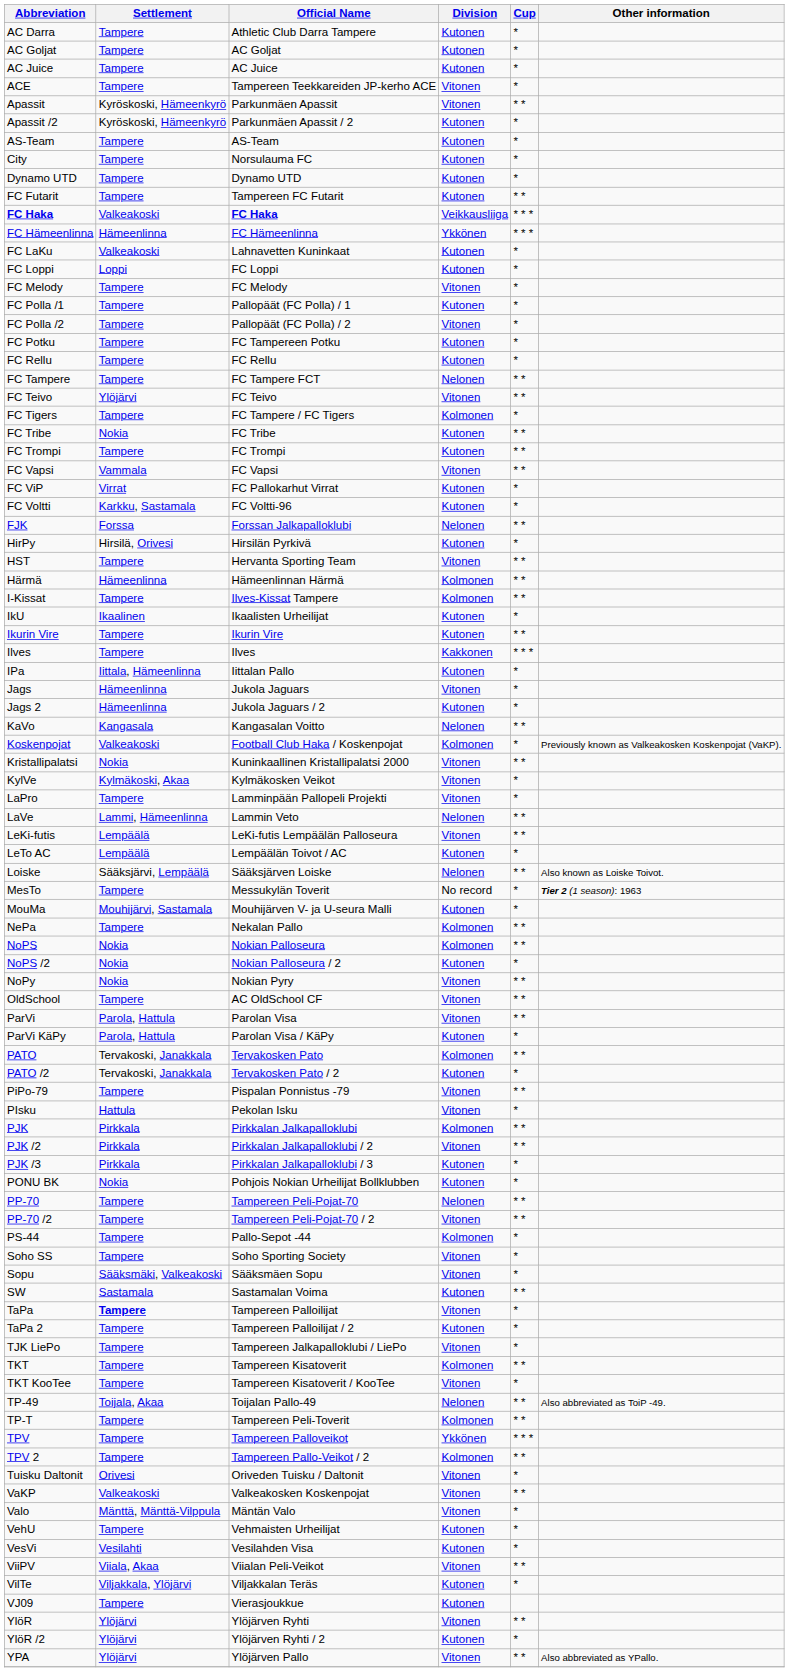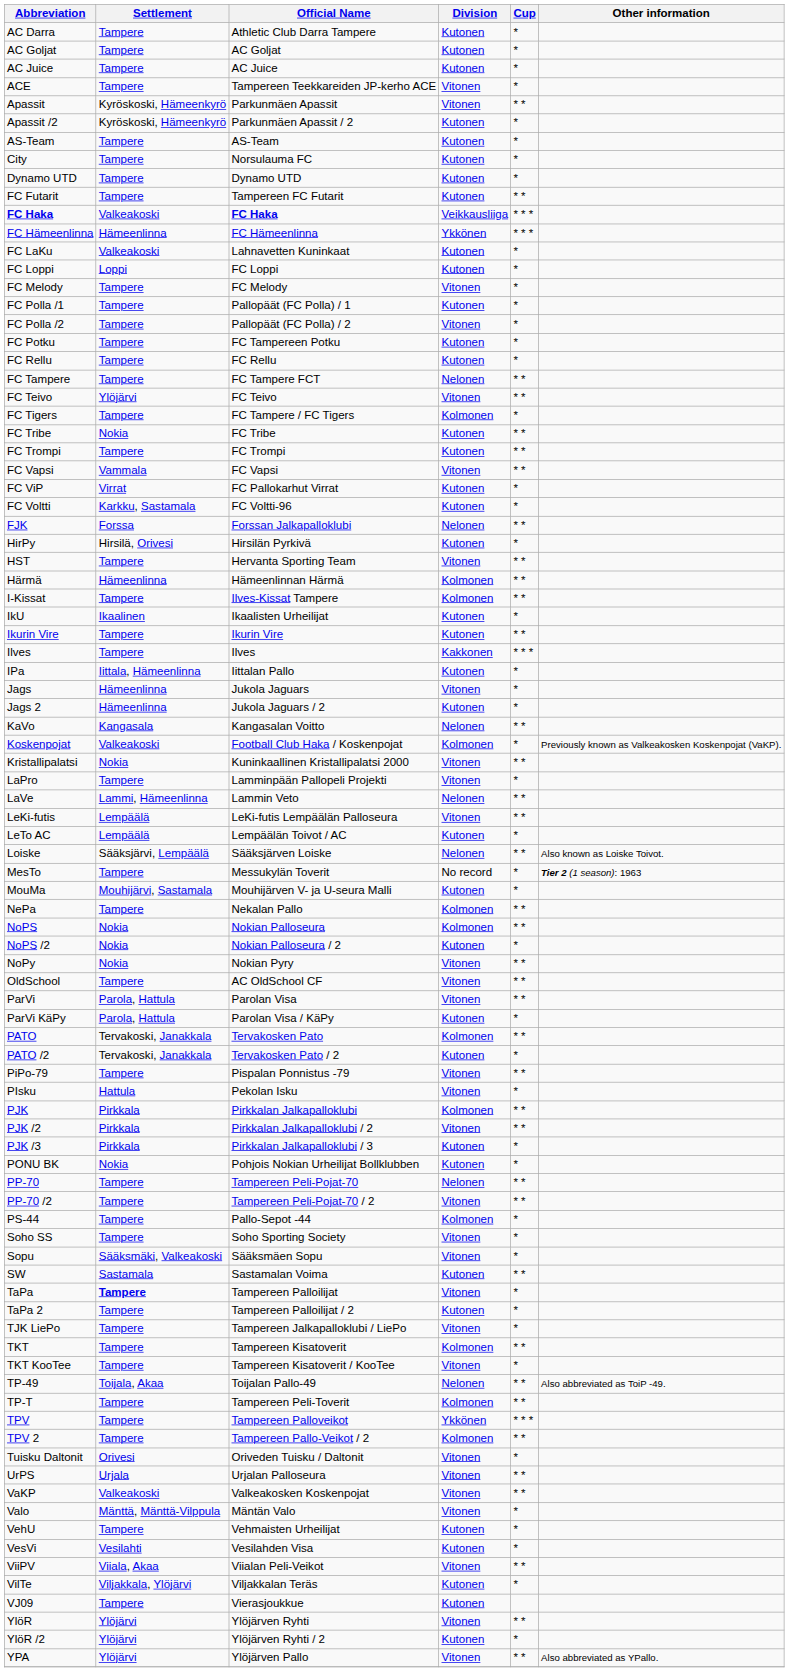- row: KylVe | Kylmäkoski, Akaa | Kylmäkosken Veikot | Vitonen | *
+ row: UrPS | Urjala | Urjalan Palloseura | Vitonen | * *
